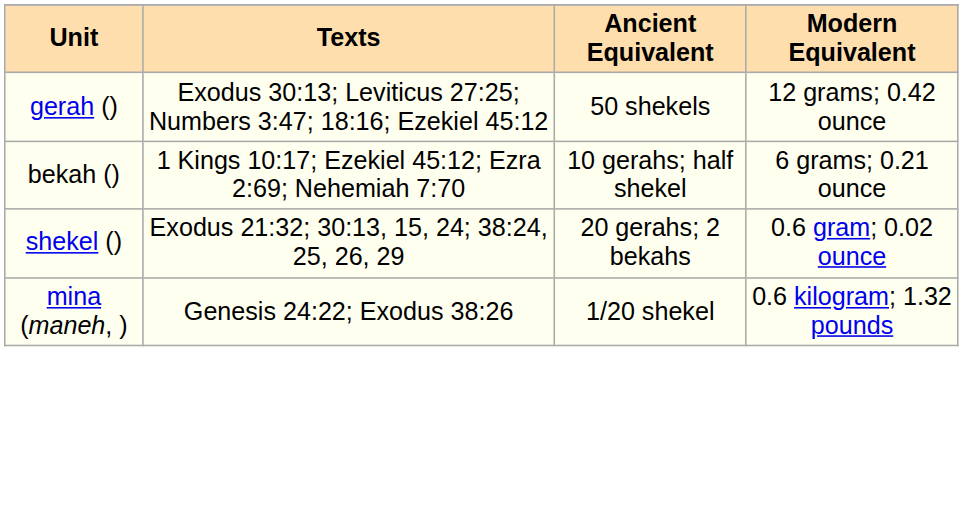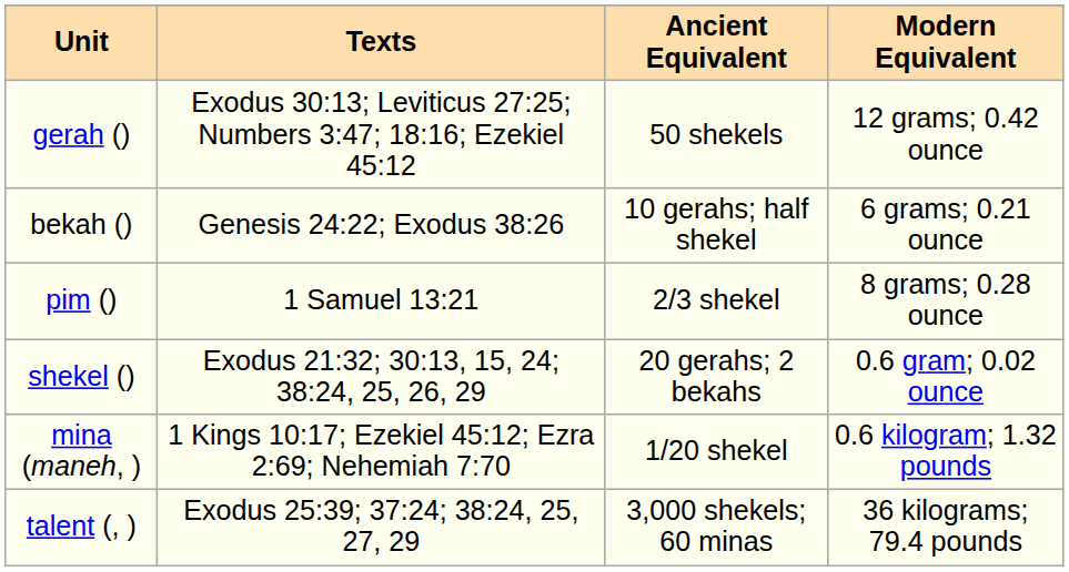bekah () | Texts: 1 Kings 10:17; Ezekiel 45:12; Ezra 2:69; Nehemiah 7:70 -> Genesis 24:22; Exodus 38:26
+ row: pim () | 1 Samuel 13:21 | 2/3 shekel | 8 grams; 0.28 ounce
mina (maneh, ) | Texts: Genesis 24:22; Exodus 38:26 -> 1 Kings 10:17; Ezekiel 45:12; Ezra 2:69; Nehemiah 7:70
+ row: talent (, ) | Exodus 25:39; 37:24; 38:24, 25, 27, 29 | 3,000 shekels; 60 minas | 36 kilograms; 79.4 pounds
